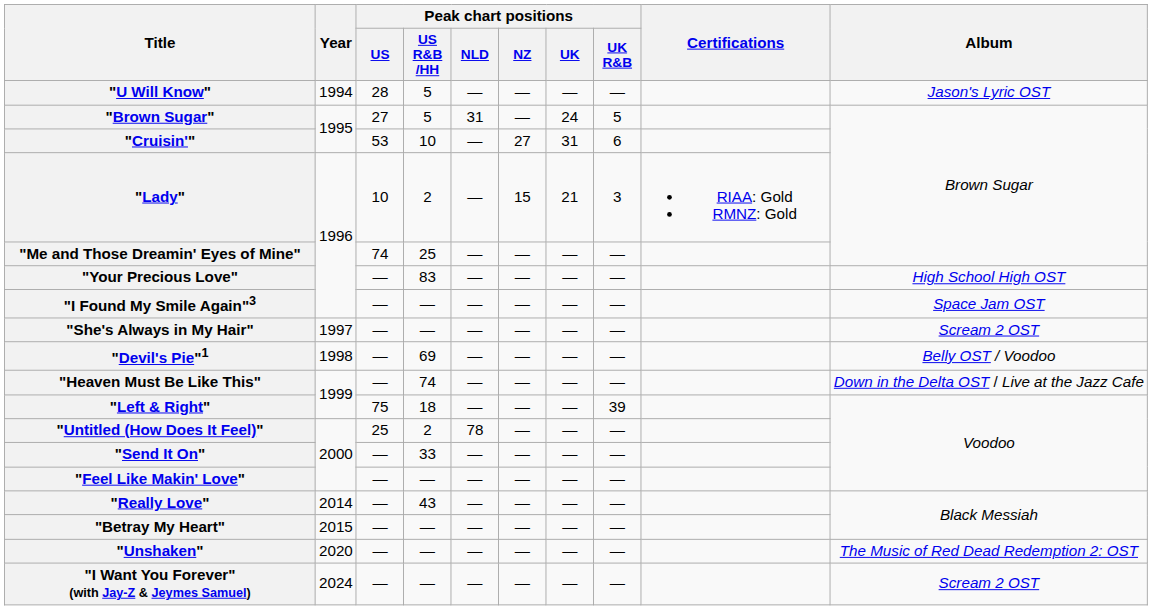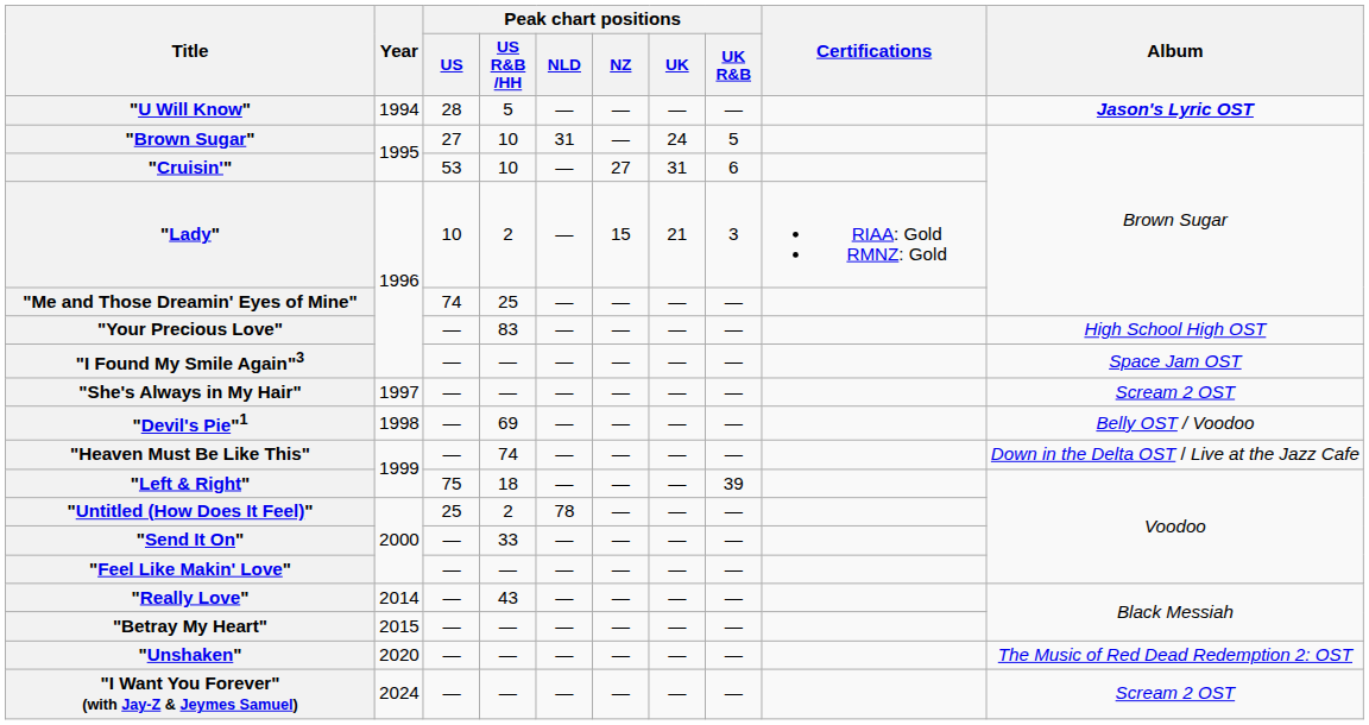"U Will Know" | Album: normal -> bold
"Brown Sugar" | Peak chart positions / US R&B /HH: 5 -> 10
